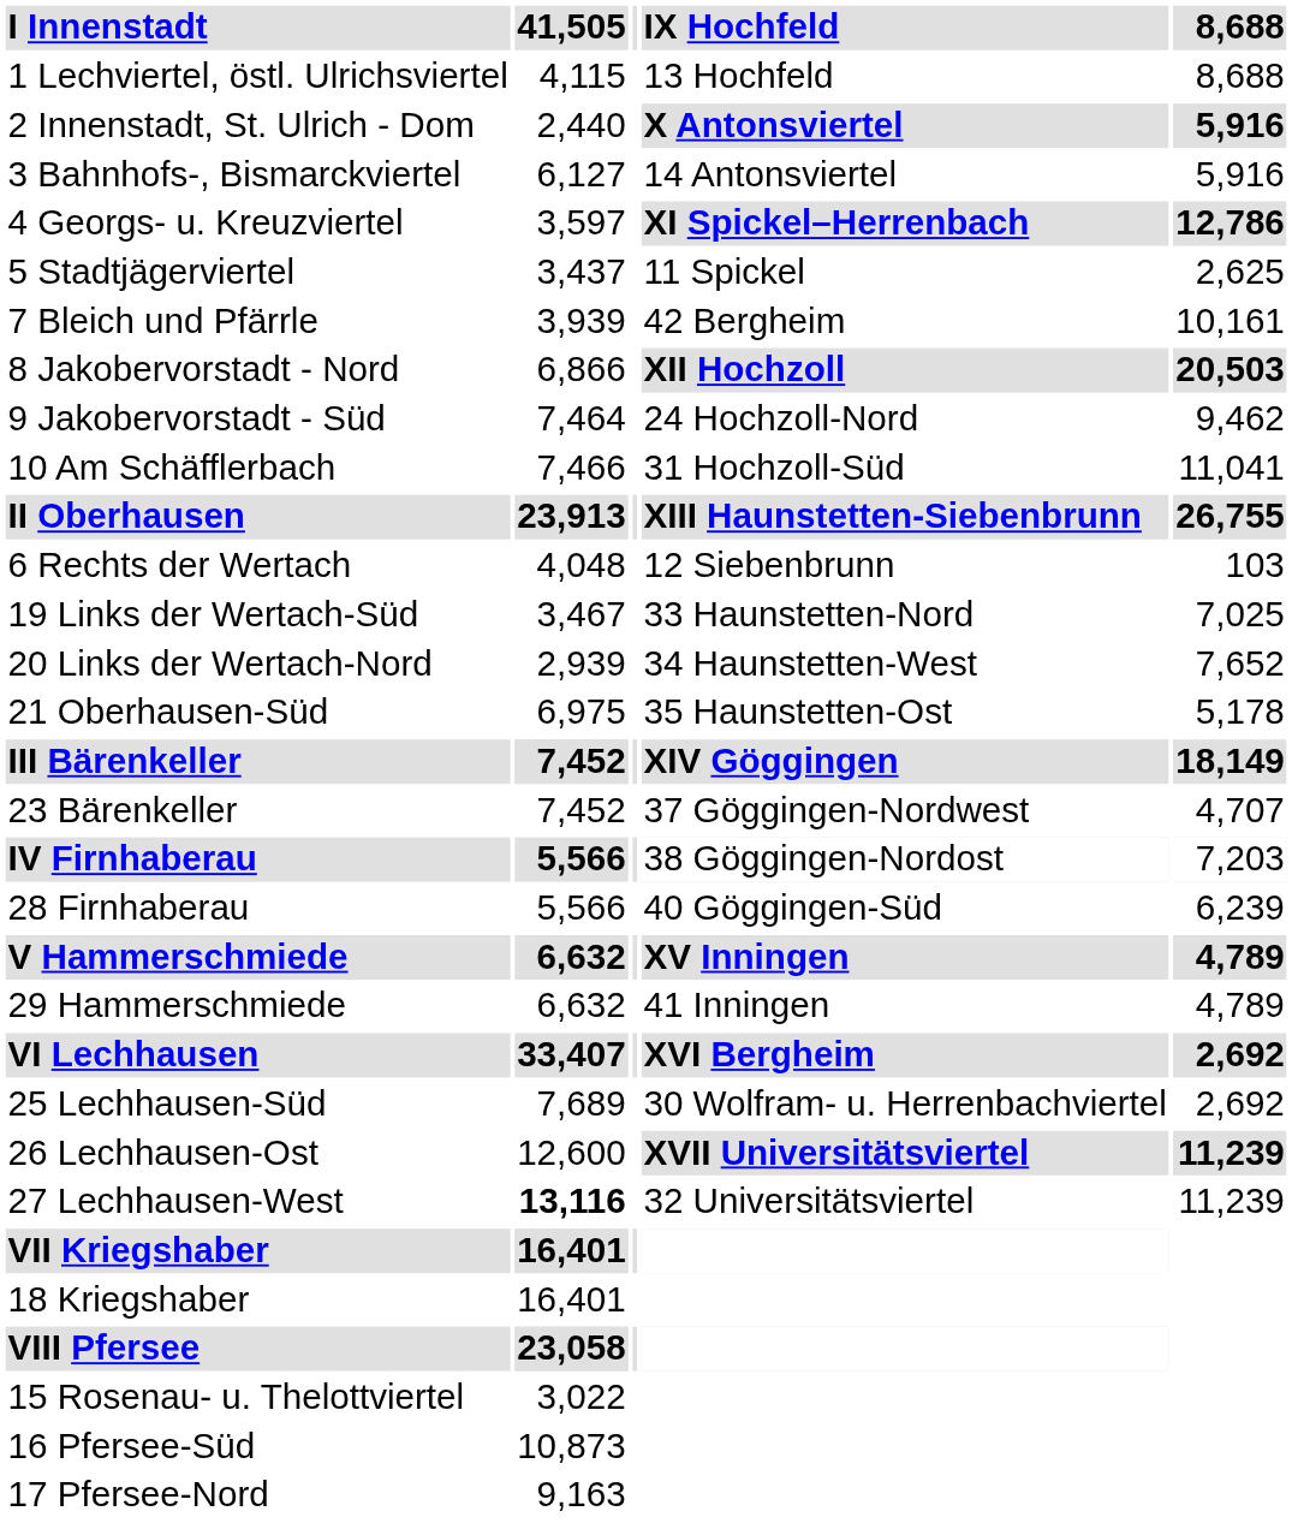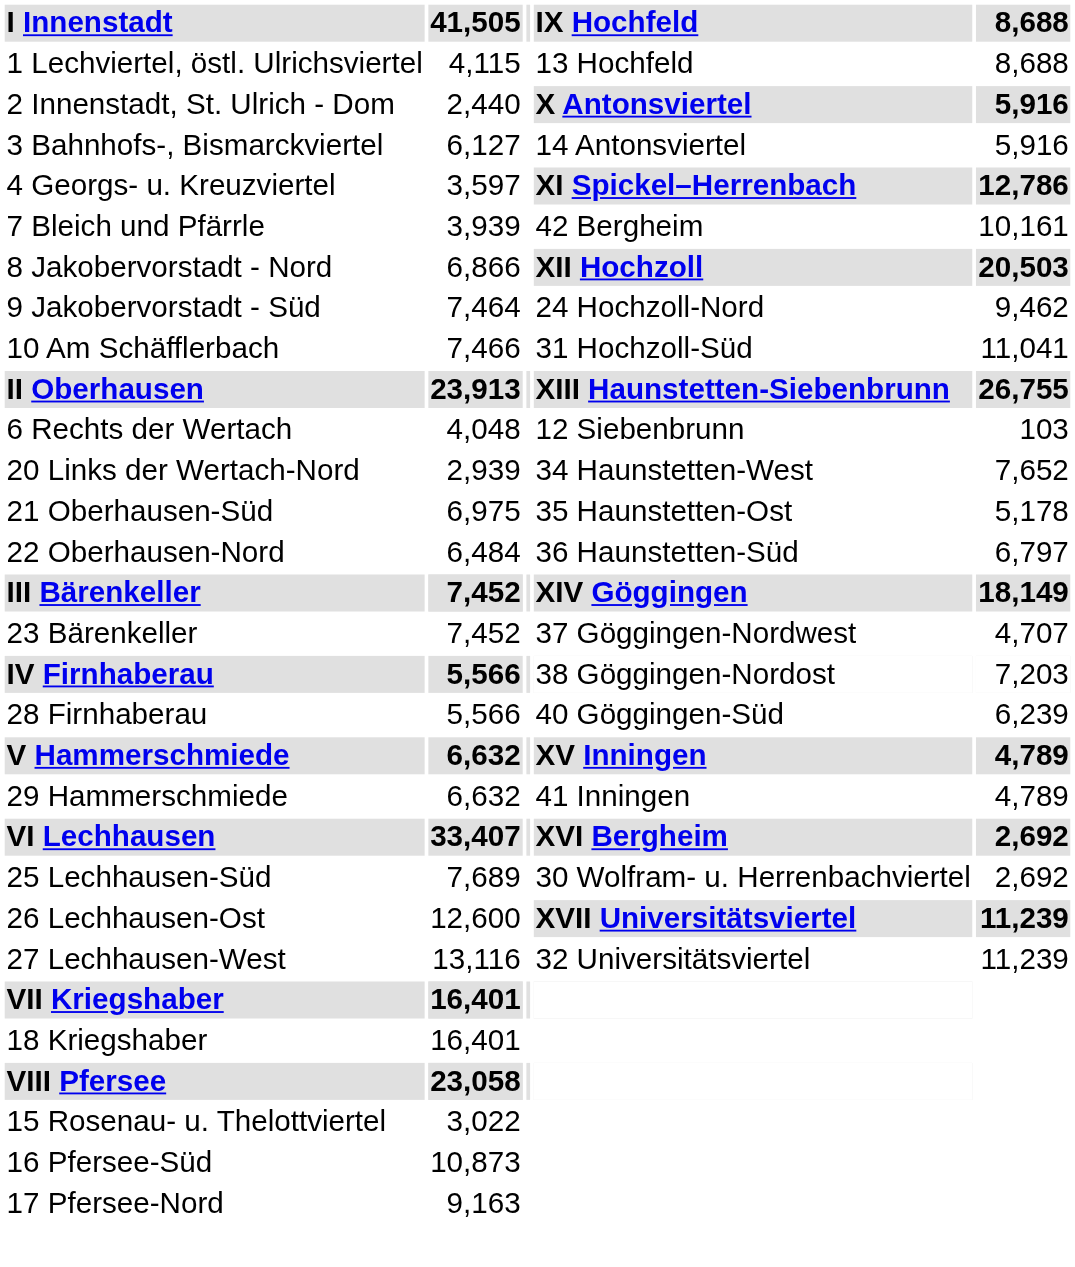- row: 5 Stadtjägerviertel | 3,437 | 11 Spickel | 2,625
- row: 19 Links der Wertach-Süd | 3,467 | 33 Haunstetten-Nord | 7,025
+ row: 22 Oberhausen-Nord | 6,484 | 36 Haunstetten-Süd | 6,797
27 Lechhausen-West | 41,505: bold -> normal
